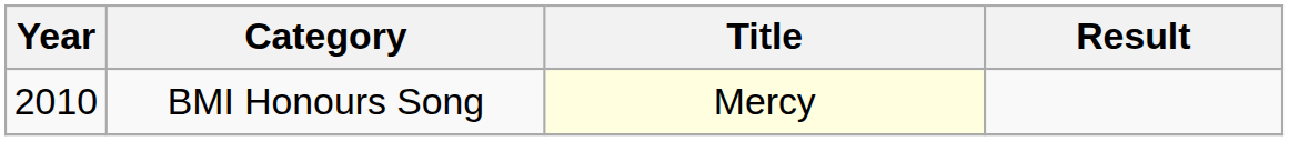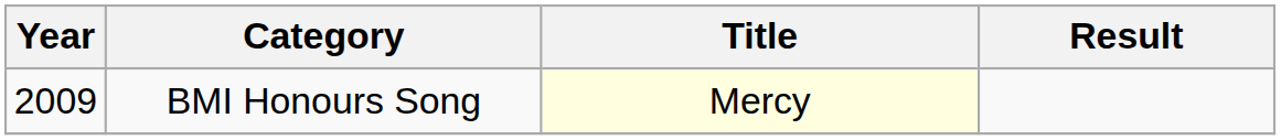BMI Honours Song | Year: 2010 -> 2009
